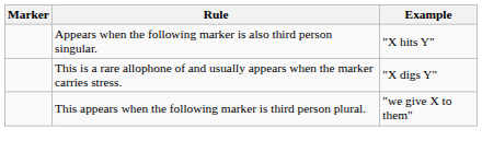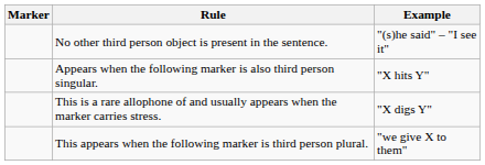+ row: No other third person object is present in the sentence. | "(s)he said" – "I see it"
